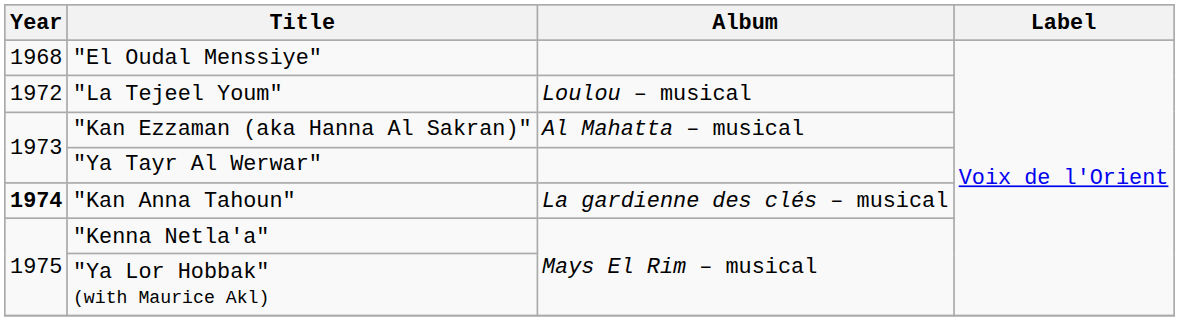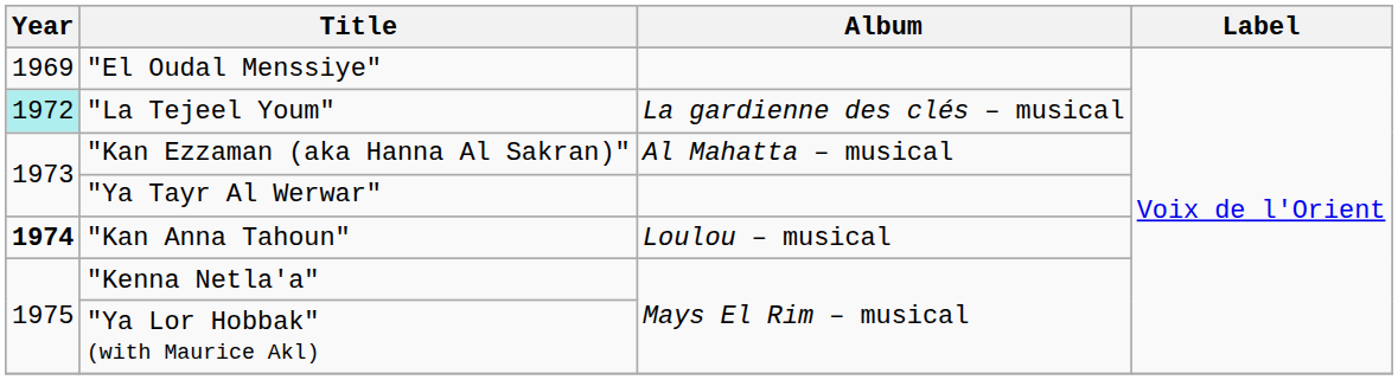"El Oudal Menssiye" | Year: 1968 -> 1969
"La Tejeel Youm" | Year: no background -> paleturquoise background
"La Tejeel Youm" | Album: Loulou – musical -> La gardienne des clés – musical
"Kan Anna Tahoun" | Album: La gardienne des clés – musical -> Loulou – musical
